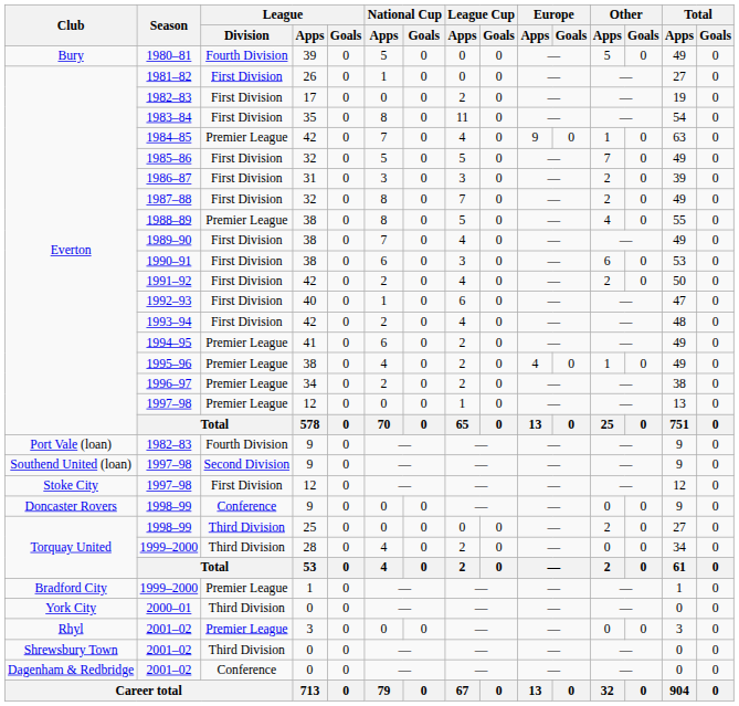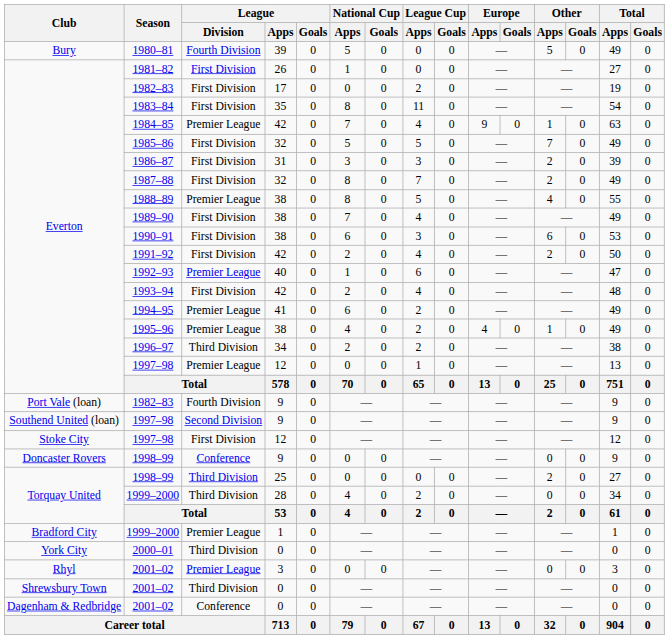1992–93 | League / Division: First Division -> Premier League
1996–97 | League / Division: Premier League -> Third Division
